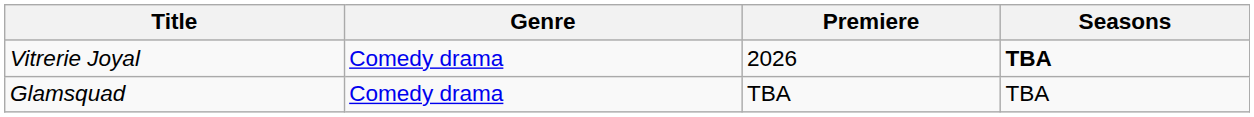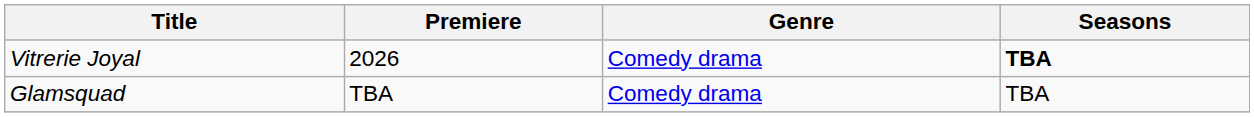columns swapped: Genre <-> Premiere
